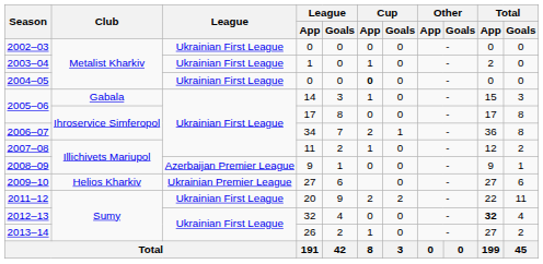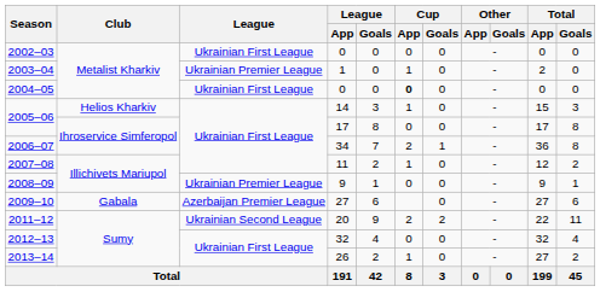2003–04 | League: Ukrainian First League -> Ukrainian Premier League
2005–06 / 14 | Club: Gabala -> Helios Kharkiv
2008–09 | League: Azerbaijan Premier League -> Ukrainian Premier League
2009–10 | Club: Helios Kharkiv -> Gabala
2009–10 | League: Ukrainian Premier League -> Azerbaijan Premier League
2011–12 | League: Ukrainian First League -> Ukrainian Second League
2012–13 | Total / App: bold -> normal
